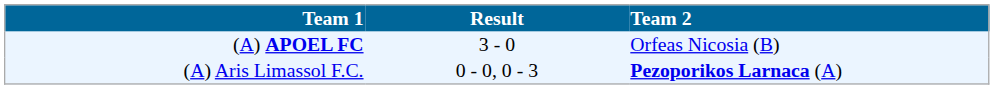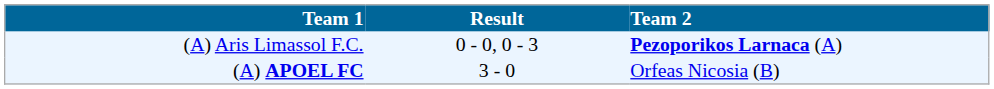rows swapped: (A) APOEL FC <-> (A) Aris Limassol F.C.
